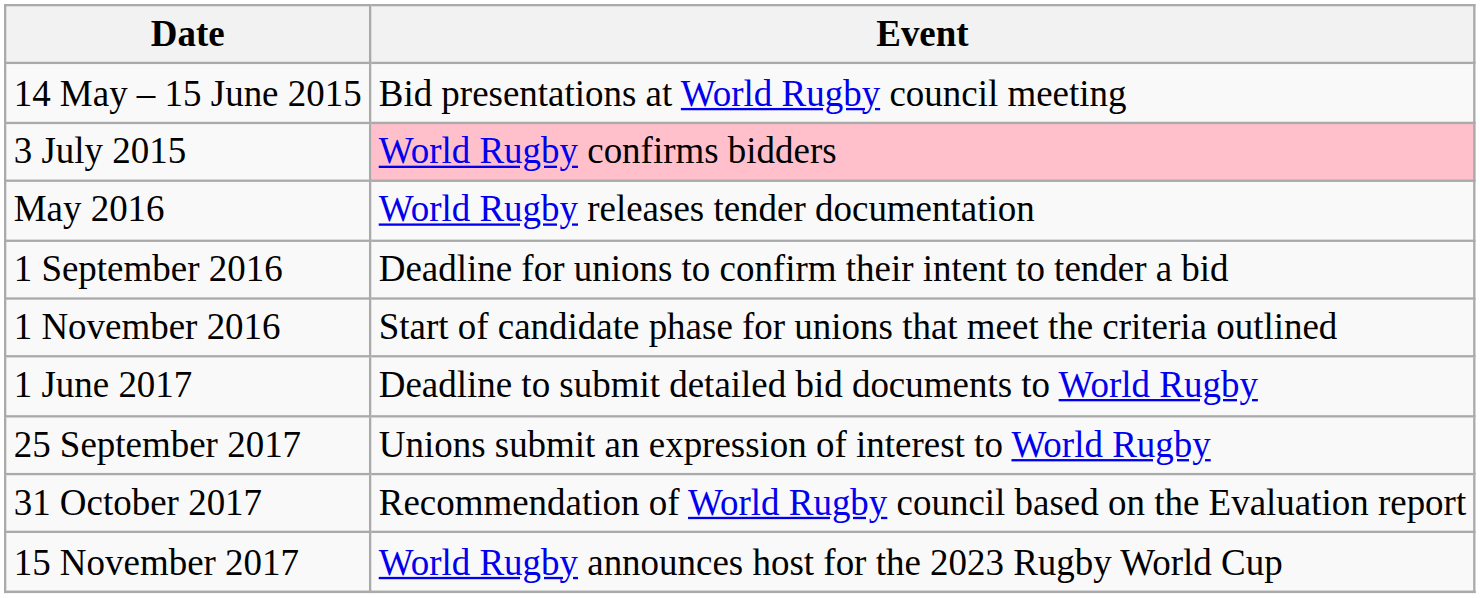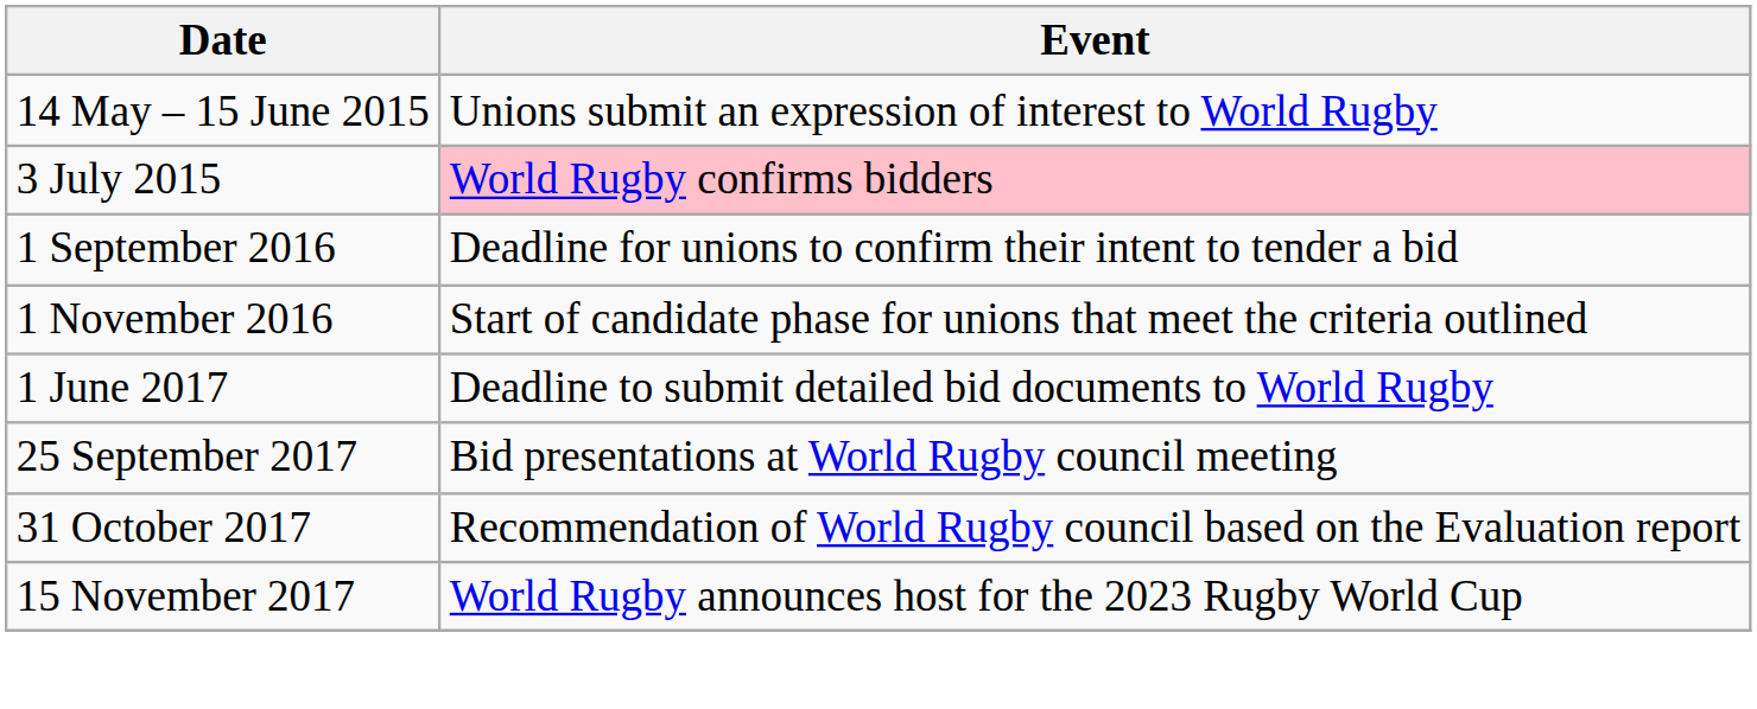14 May – 15 June 2015 | Event: Bid presentations at World Rugby council meeting -> Unions submit an expression of interest to World Rugby
- row: May 2016 | World Rugby releases tender documentation
25 September 2017 | Event: Unions submit an expression of interest to World Rugby -> Bid presentations at World Rugby council meeting
